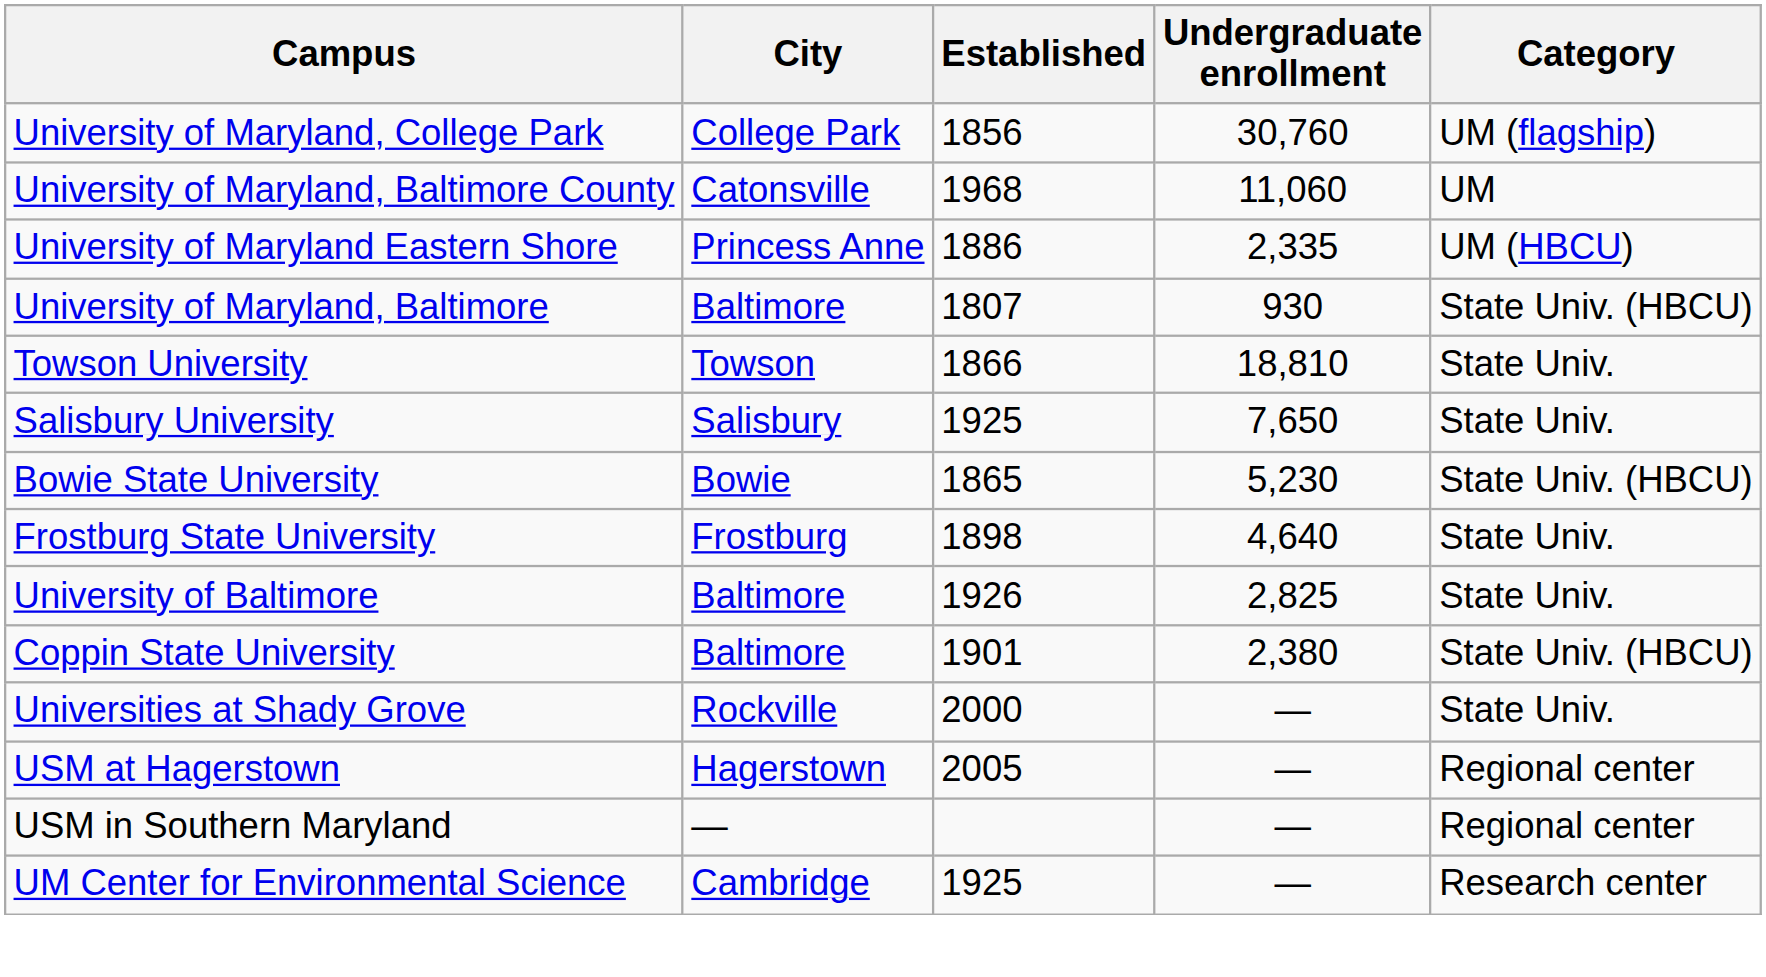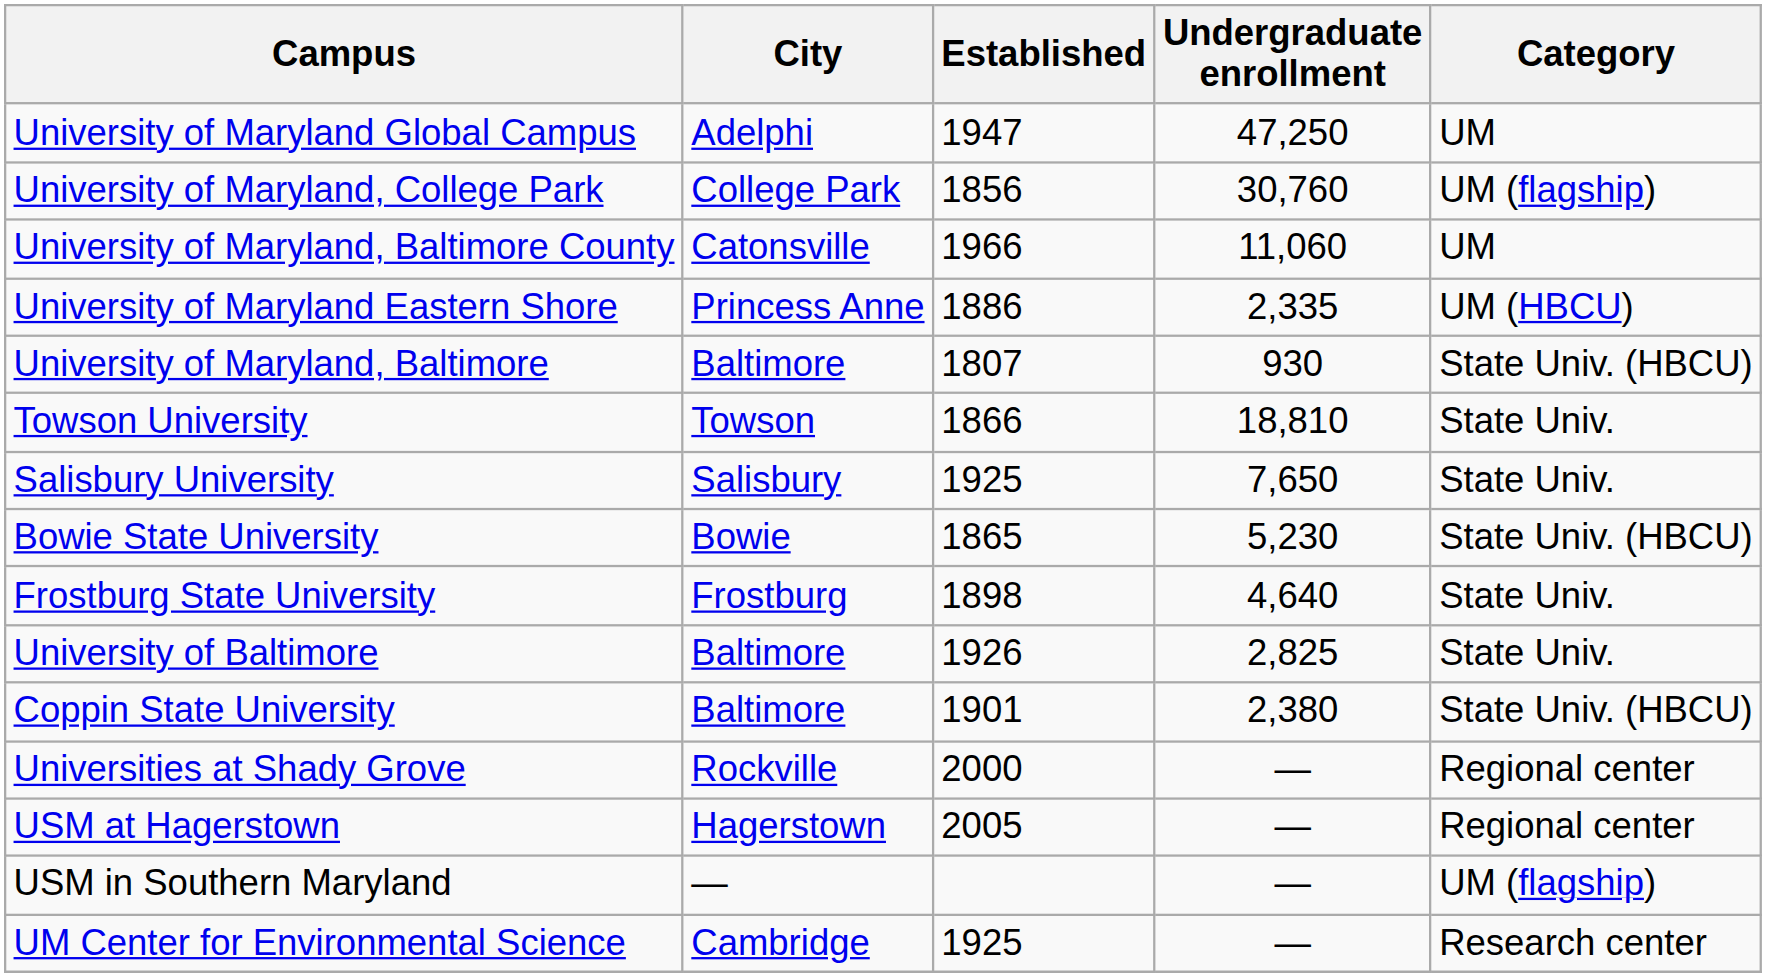+ row: University of Maryland Global Campus | Adelphi | 1947 | 47,250 | UM
University of Maryland, Baltimore County | Established: 1968 -> 1966
Universities at Shady Grove | Category: State Univ. -> Regional center
USM in Southern Maryland | Category: Regional center -> UM (flagship)
